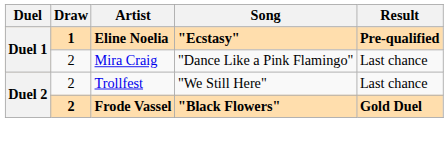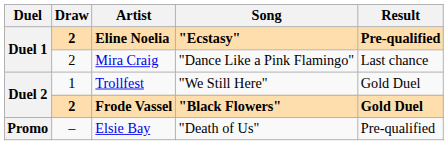Eline Noelia | Draw: 1 -> 2
Trollfest | Draw: 2 -> 1
Trollfest | Result: Last chance -> Gold Duel
+ row: Promo | – | Elsie Bay | "Death of Us" | Pre-qualified
